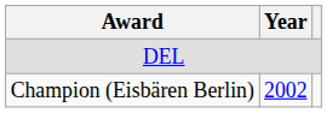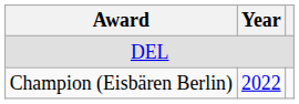Champion (Eisbären Berlin) | Year: 2002 -> 2022
